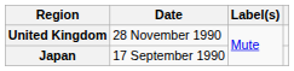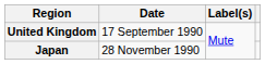United Kingdom | Date: 28 November 1990 -> 17 September 1990
Japan | Date: 17 September 1990 -> 28 November 1990
